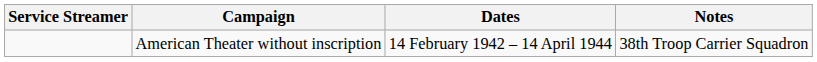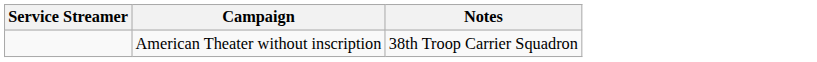- column: Dates | 14 February 1942 – 14 April 1944
